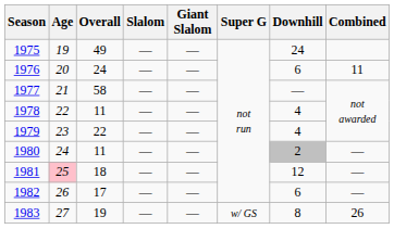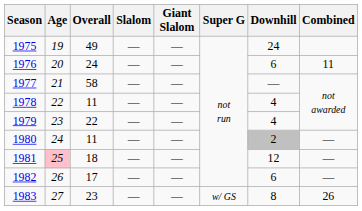1983 | Overall: 19 -> 23
